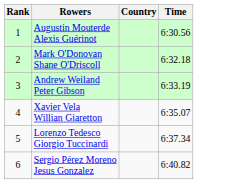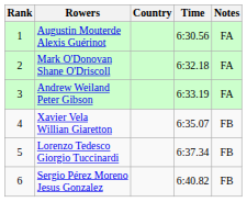+ column: Notes | FA | FA | FA | FB | FB | FB
